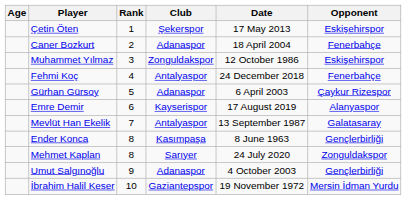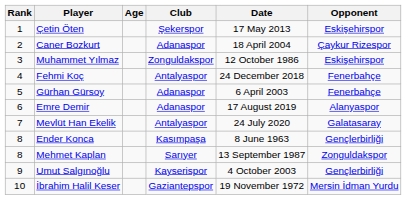columns swapped: Rank <-> Age
Caner Bozkurt | Opponent: Fenerbahçe -> Çaykur Rizespor
Gürhan Gürsoy | Opponent: Çaykur Rizespor -> Fenerbahçe
Emre Demir | Club: Kayserispor -> Adanaspor
Mevlüt Han Ekelik | Date: 13 September 1987 -> 24 July 2020
Mehmet Kaplan | Date: 24 July 2020 -> 13 September 1987
Umut Salgınoğlu | Club: Adanaspor -> Kayserispor
